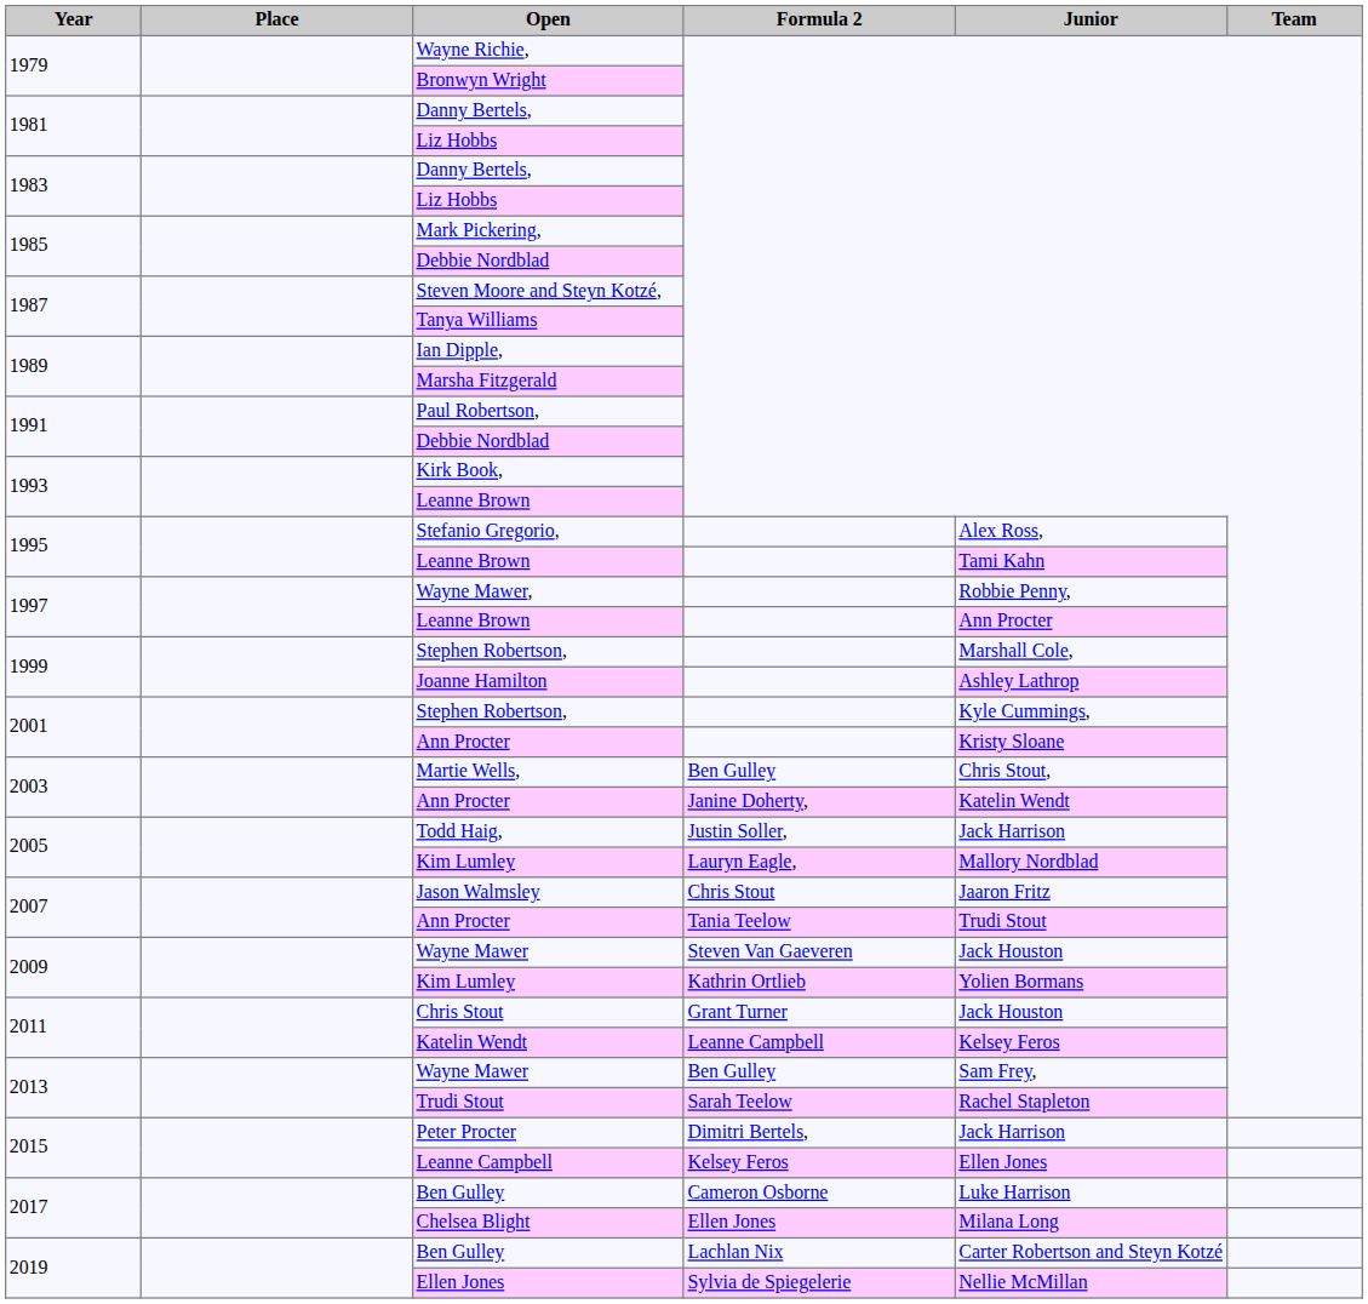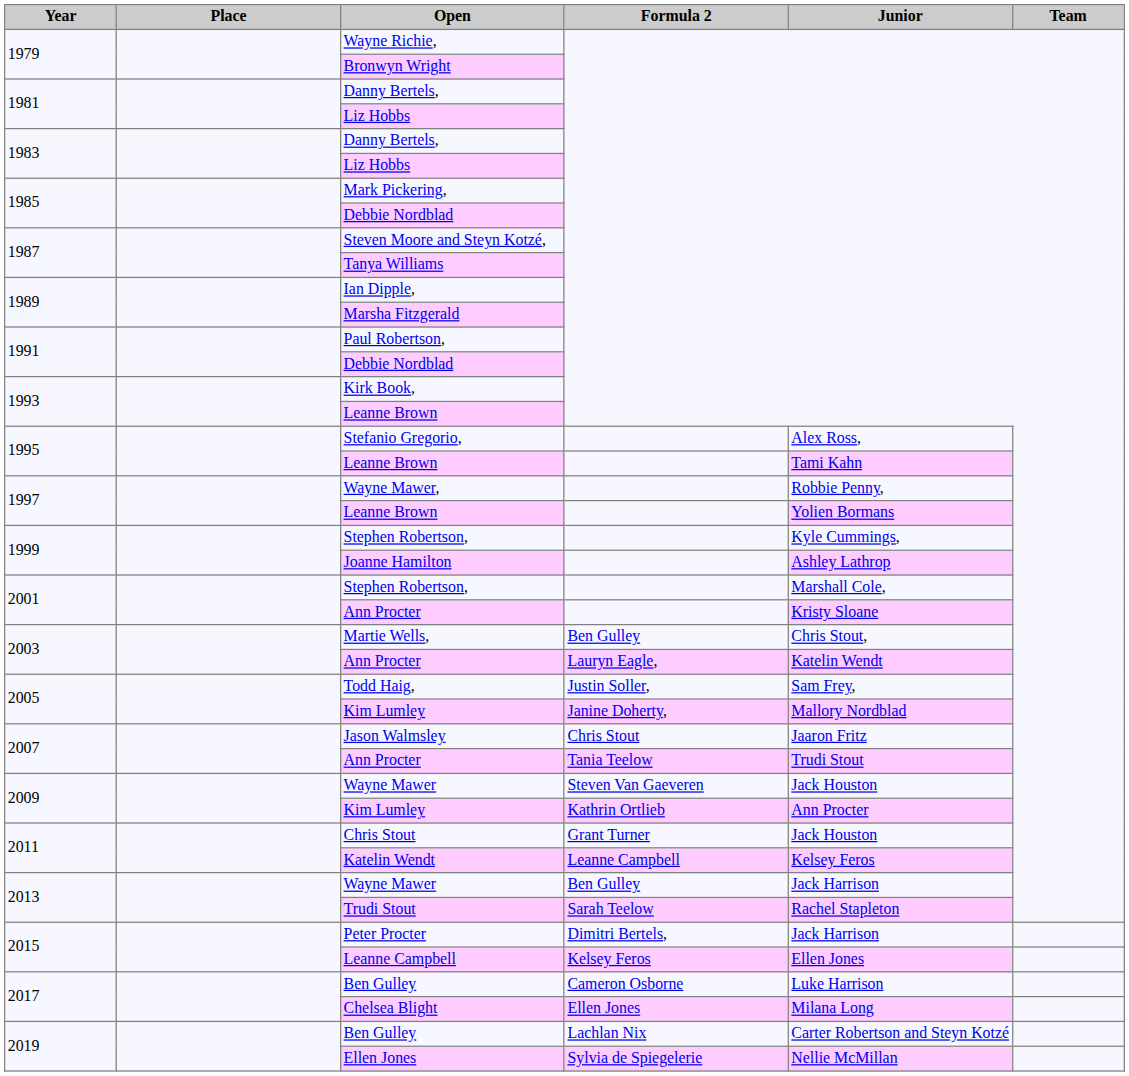1997 / Leanne Brown | Junior: Ann Procter -> Yolien Bormans
1999 / Stephen Robertson, | Junior: Marshall Cole, -> Kyle Cummings,
2001 / Stephen Robertson, | Junior: Kyle Cummings, -> Marshall Cole,
2003 / Ann Procter | Formula 2: Janine Doherty, -> Lauryn Eagle,
Todd Haig, | Junior: Jack Harrison -> Sam Frey,
2005 / Kim Lumley | Formula 2: Lauryn Eagle, -> Janine Doherty,
2009 / Kim Lumley | Junior: Yolien Bormans -> Ann Procter
2013 / Wayne Mawer | Junior: Sam Frey, -> Jack Harrison
